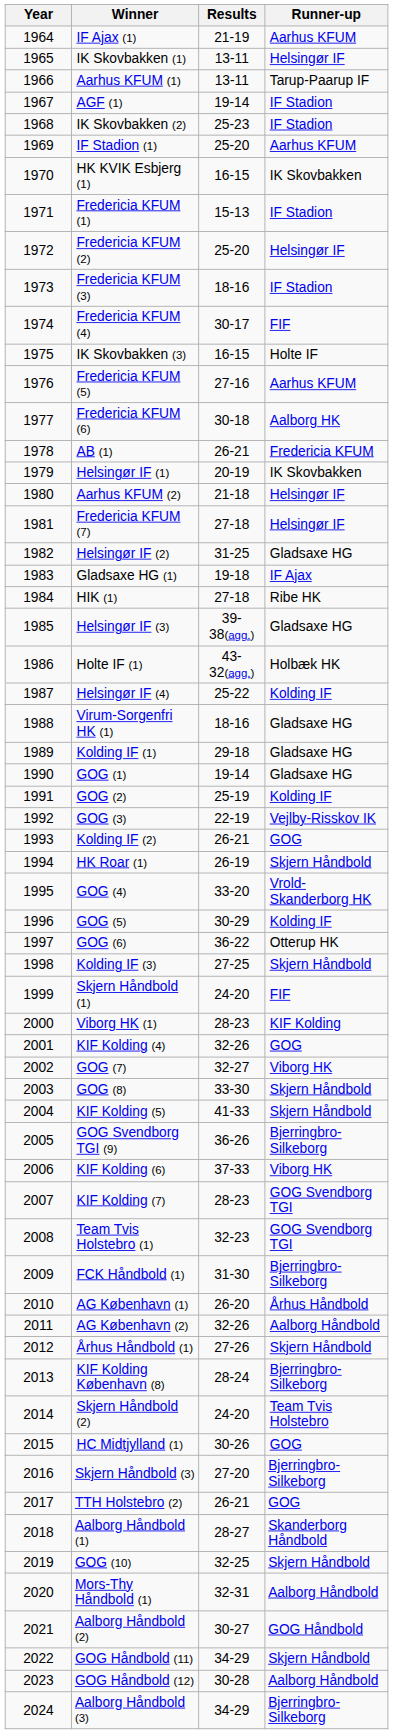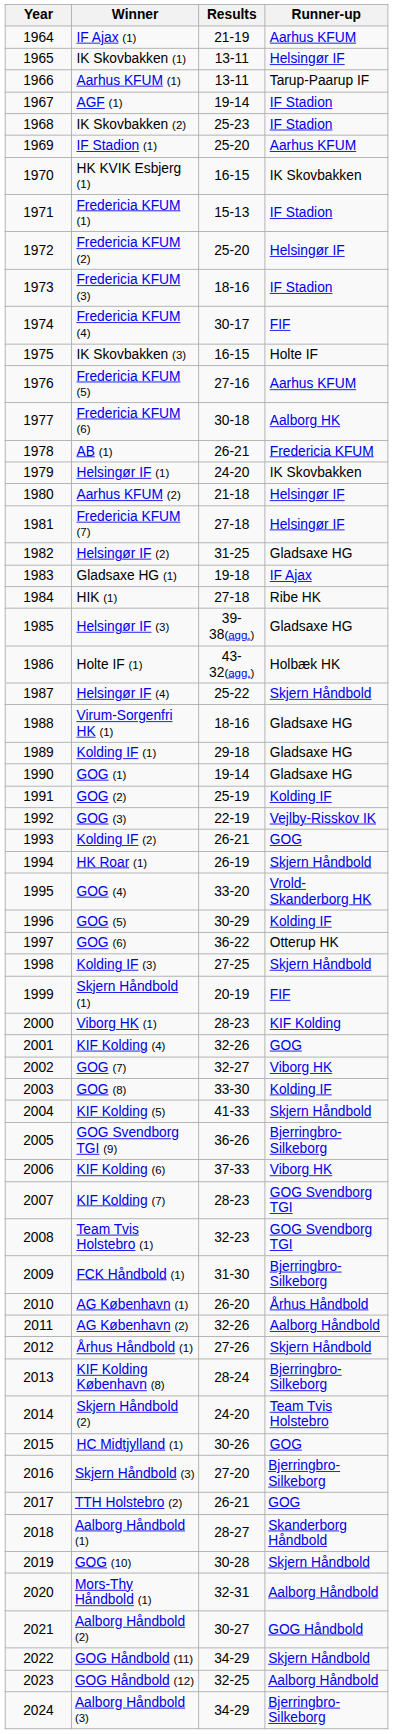Helsingør IF (1) | Results: 20-19 -> 24-20
Helsingør IF (4) | Runner-up: Kolding IF -> Skjern Håndbold
Skjern Håndbold (1) | Results: 24-20 -> 20-19
GOG (8) | Runner-up: Skjern Håndbold -> Kolding IF
GOG (10) | Results: 32-25 -> 30-28
GOG Håndbold (12) | Results: 30-28 -> 32-25
